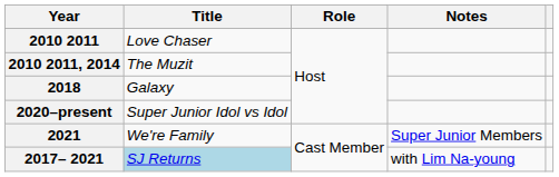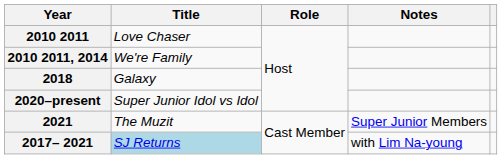2010 2011, 2014 | Title: The Muzit -> We're Family
2021 | Title: We're Family -> The Muzit
